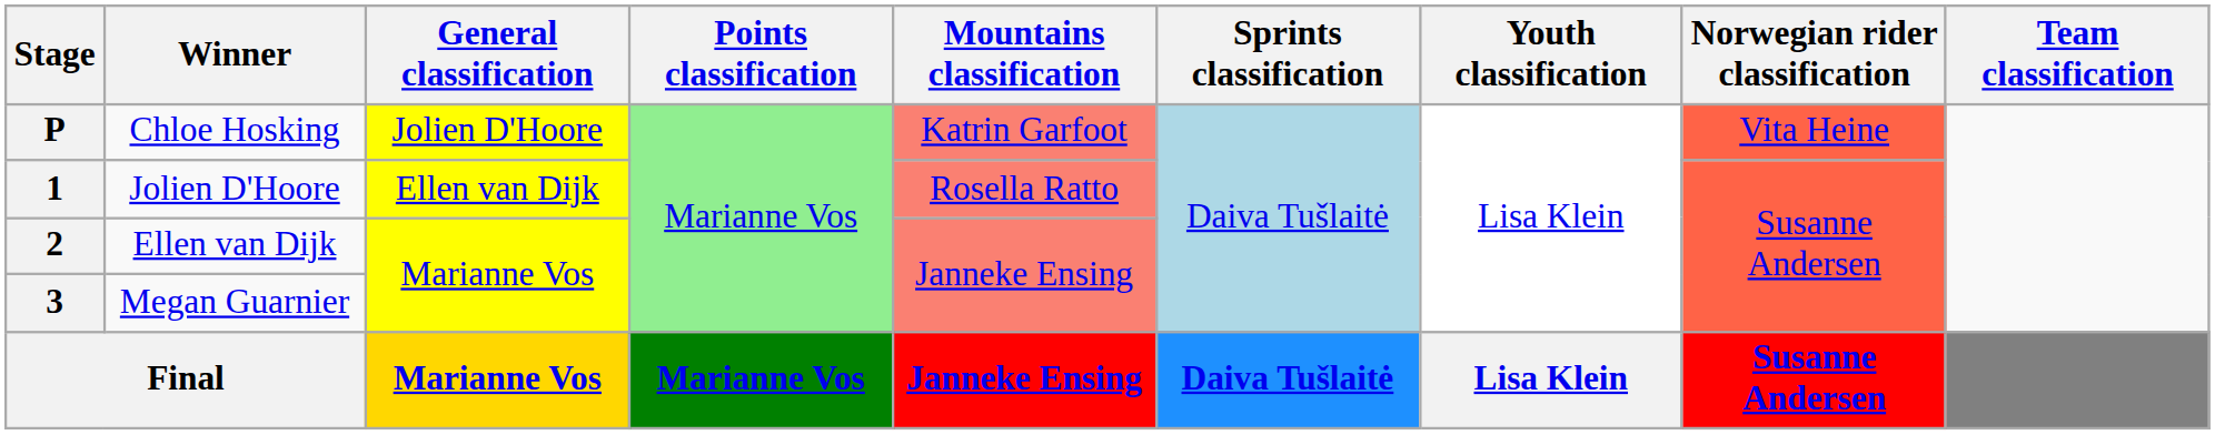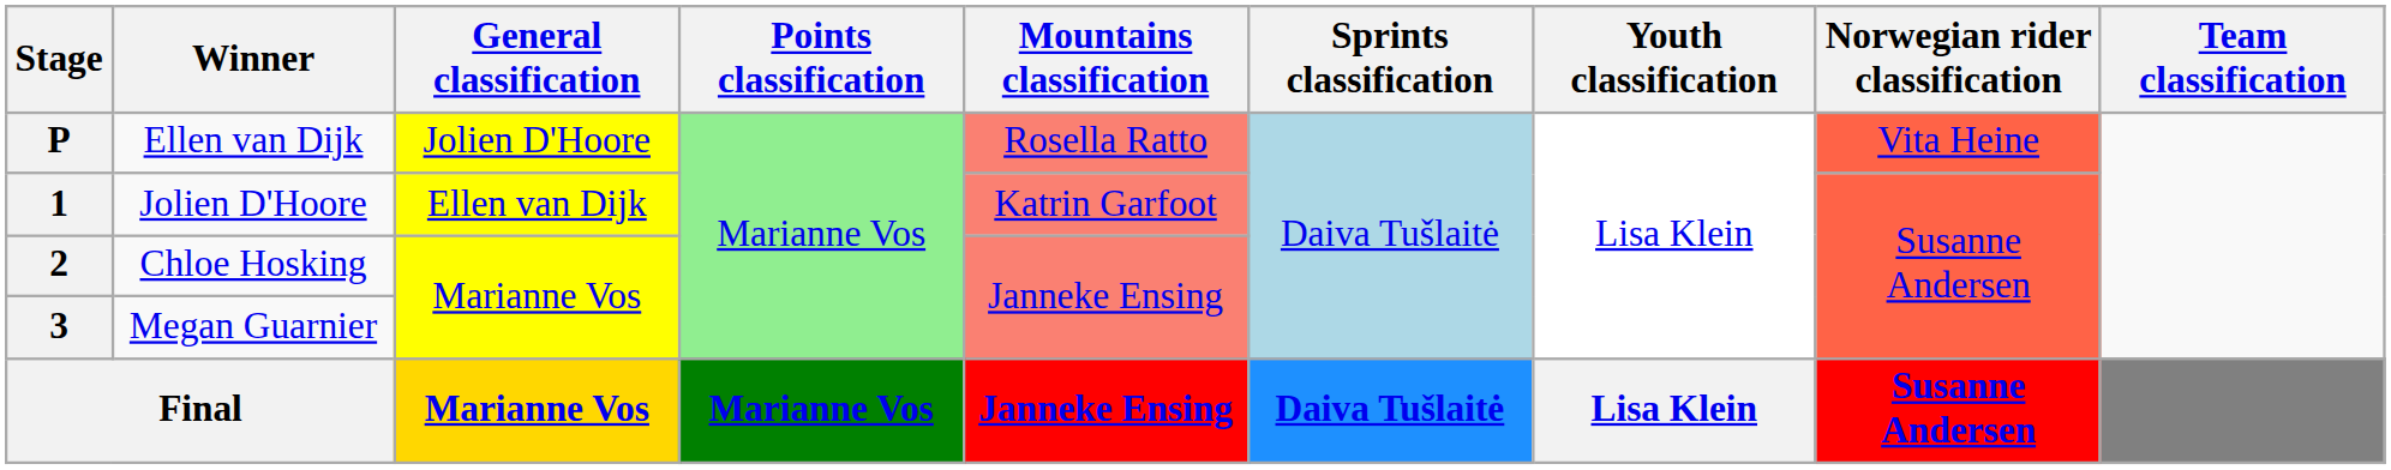P | Winner: Chloe Hosking -> Ellen van Dijk
P | Mountains classification: Katrin Garfoot -> Rosella Ratto
1 | Mountains classification: Rosella Ratto -> Katrin Garfoot
2 | Winner: Ellen van Dijk -> Chloe Hosking
